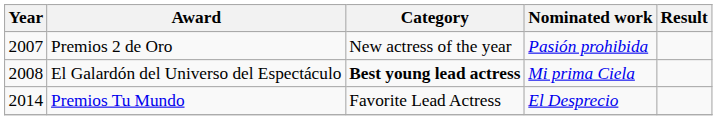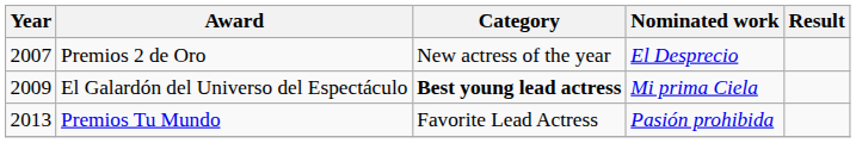Premios 2 de Oro | Nominated work: Pasión prohibida -> El Desprecio
El Galardón del Universo del Espectáculo | Year: 2008 -> 2009
Premios Tu Mundo | Year: 2014 -> 2013
Premios Tu Mundo | Nominated work: El Desprecio -> Pasión prohibida
